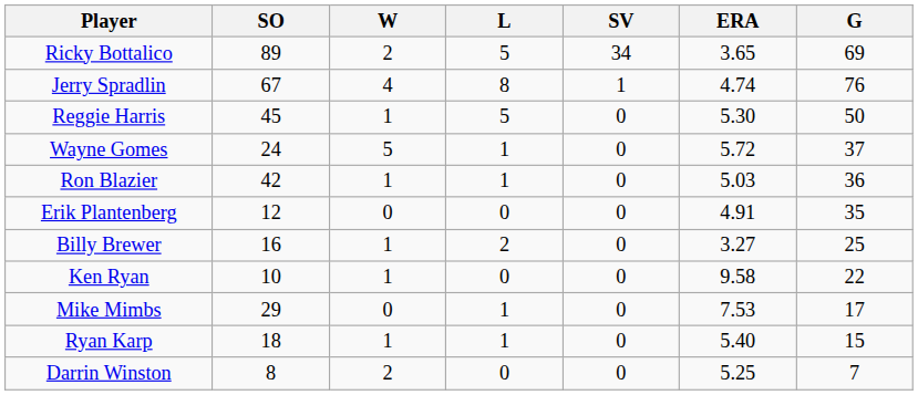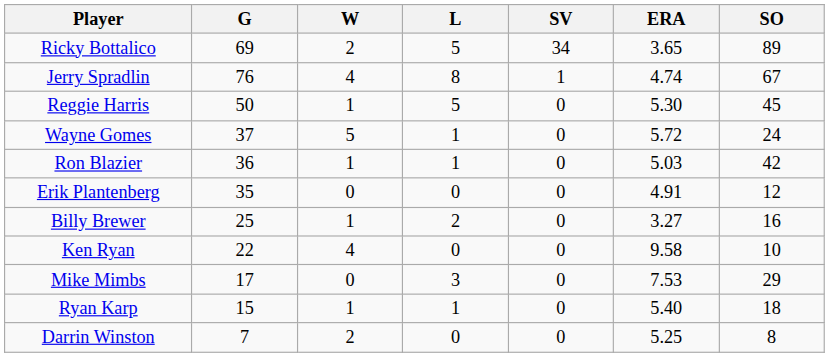columns swapped: G <-> SO
Ken Ryan | W: 1 -> 4
Mike Mimbs | L: 1 -> 3
